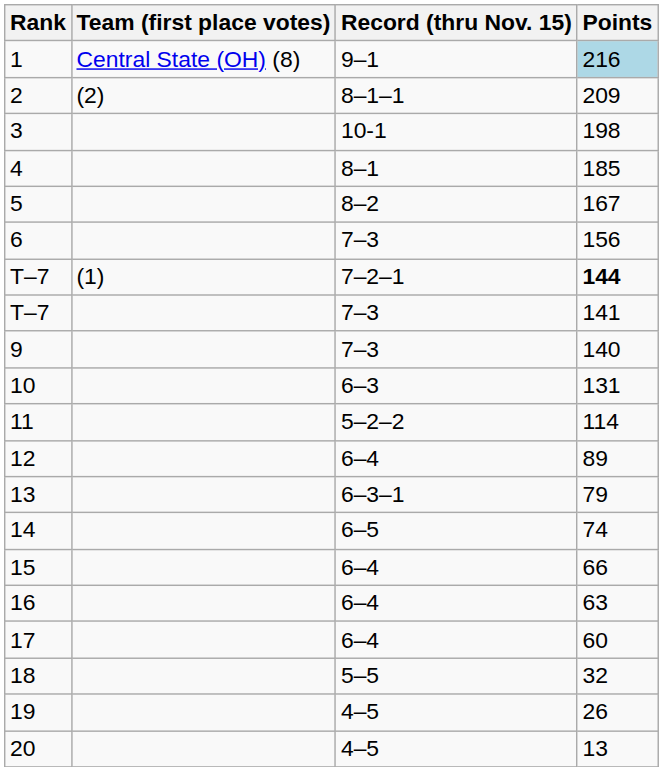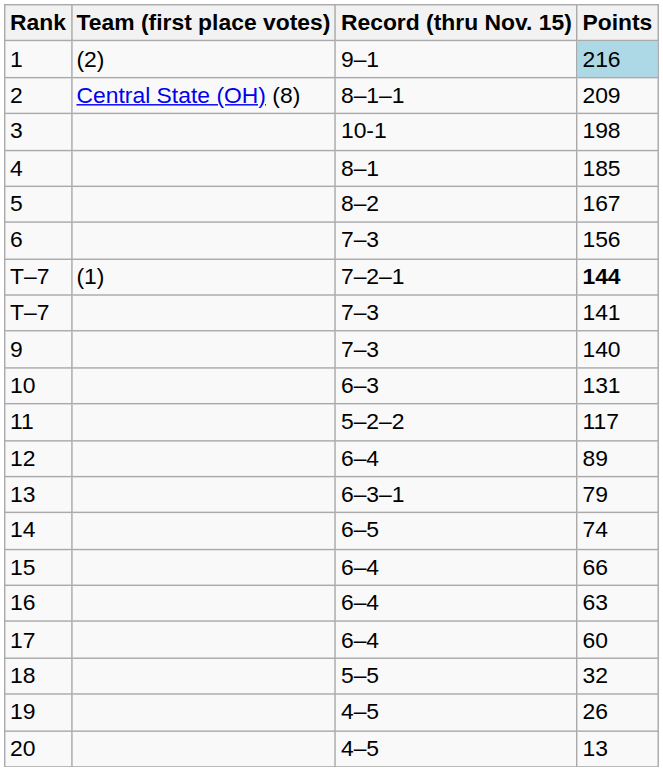1 | Team (first place votes): Central State (OH) (8) -> (2)
2 | Team (first place votes): (2) -> Central State (OH) (8)
11 | Points: 114 -> 117
